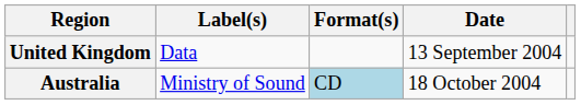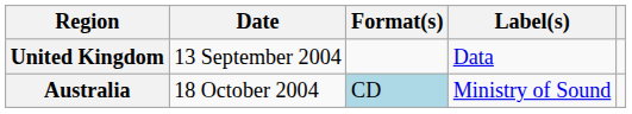columns swapped: Date <-> Label(s)
